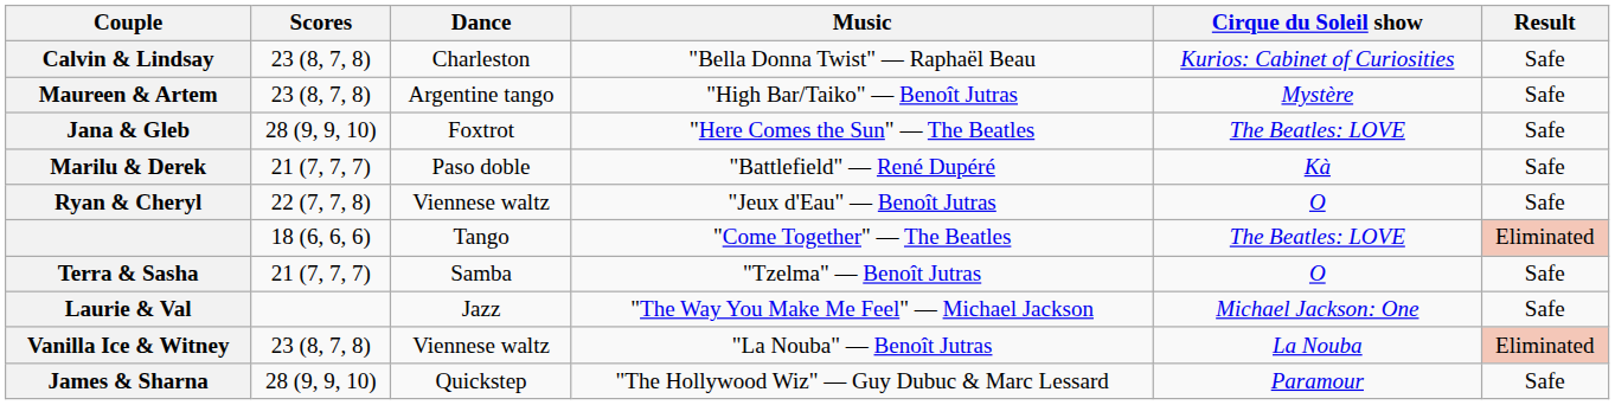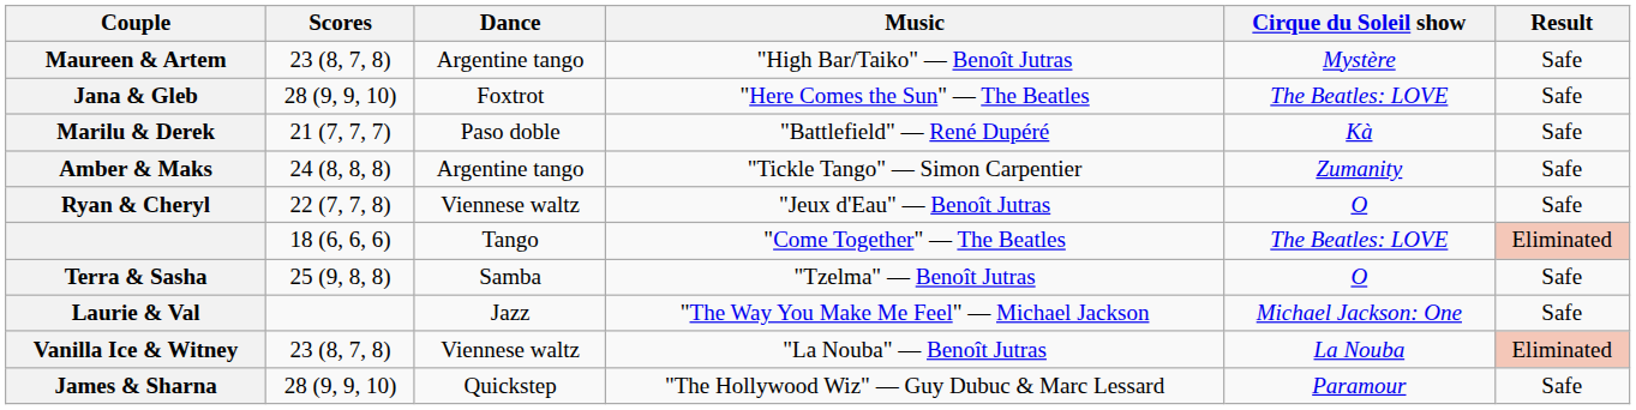- row: Calvin & Lindsay | 23 (8, 7, 8) | Charleston | "Bella Donna Twist" — Raphaël Beau | Kurios: Cabinet of Curiosities | Safe
+ row: Amber & Maks | 24 (8, 8, 8) | Argentine tango | "Tickle Tango" — Simon Carpentier | Zumanity | Safe
Terra & Sasha | Scores: 21 (7, 7, 7) -> 25 (9, 8, 8)
